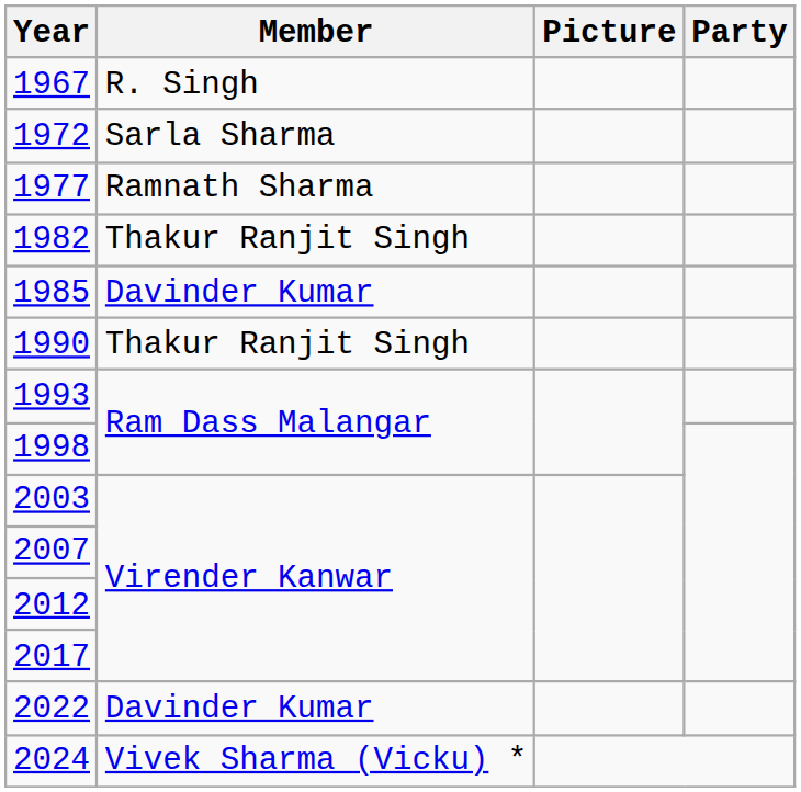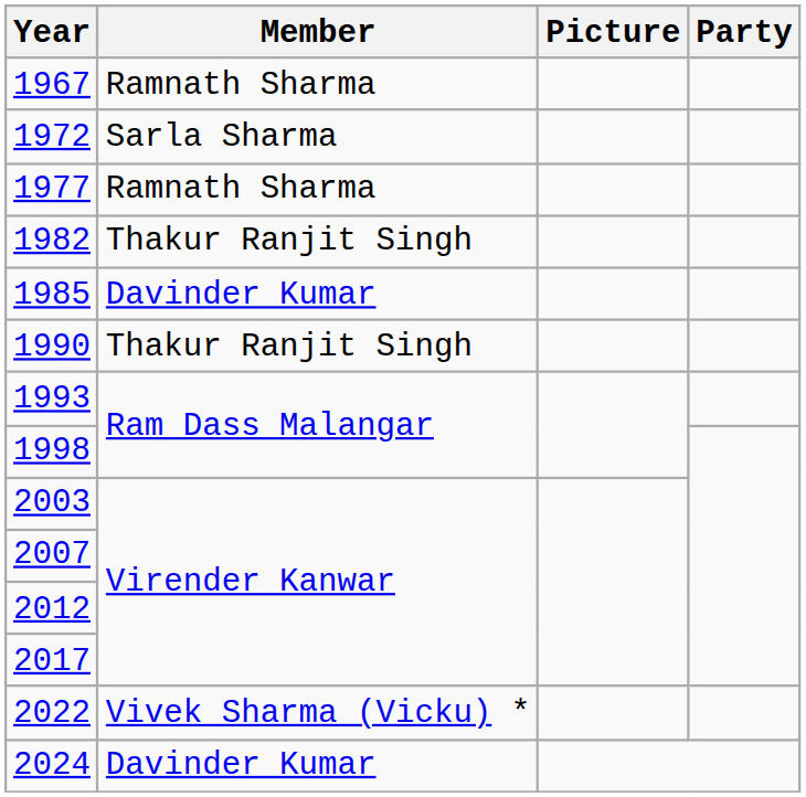1967 | Member: R. Singh -> Ramnath Sharma
2022 | Member: Davinder Kumar -> Vivek Sharma (Vicku) *
2024 | Member: Vivek Sharma (Vicku) * -> Davinder Kumar
